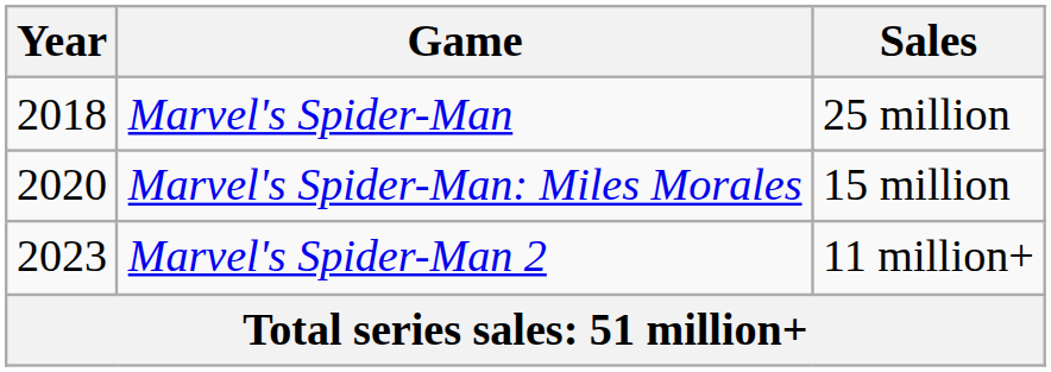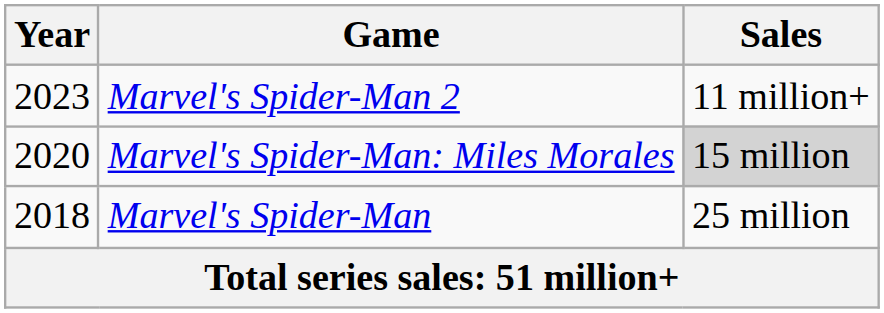rows swapped: Marvel's Spider-Man <-> Marvel's Spider-Man 2
Marvel's Spider-Man: Miles Morales | Sales: no background -> lightgrey background
